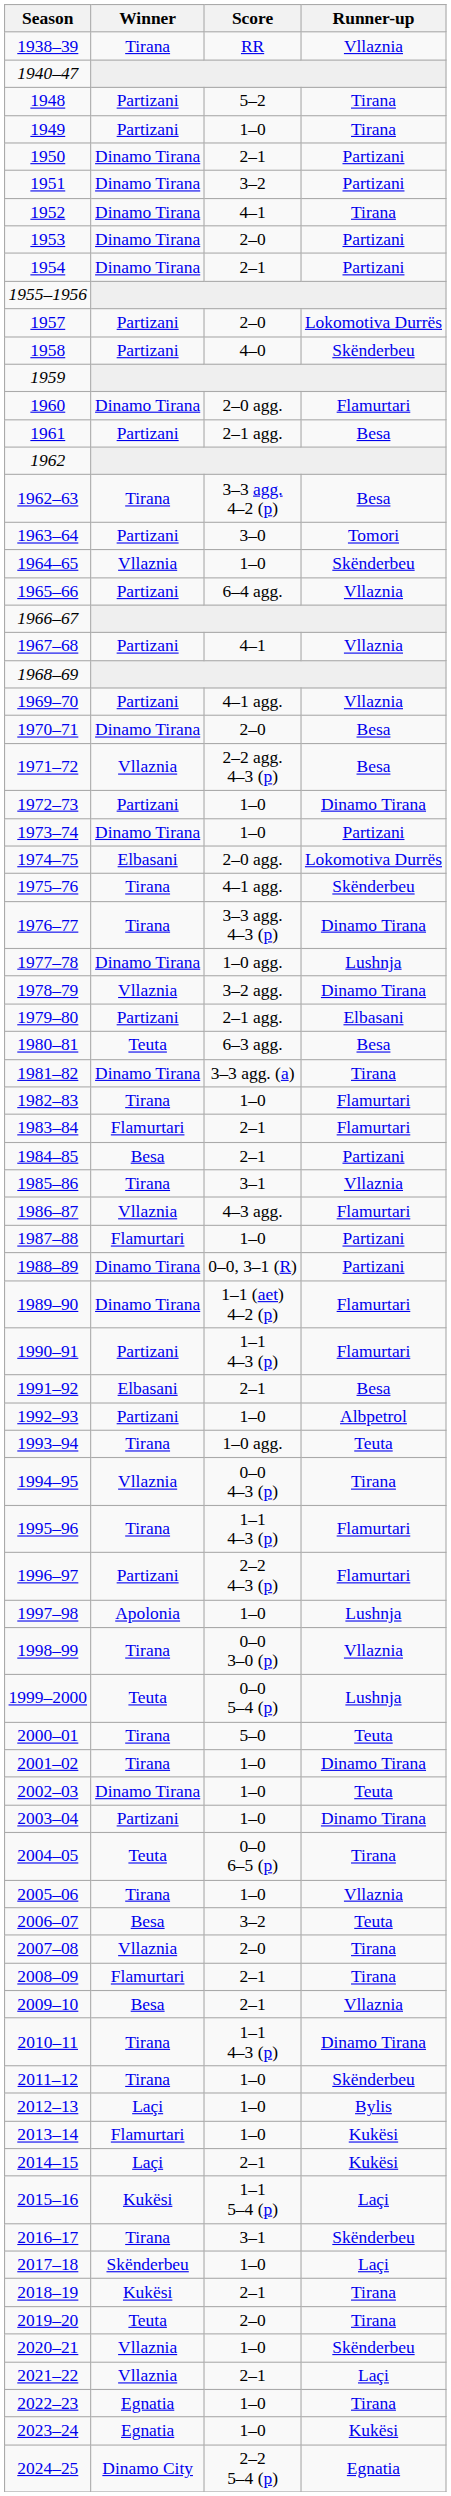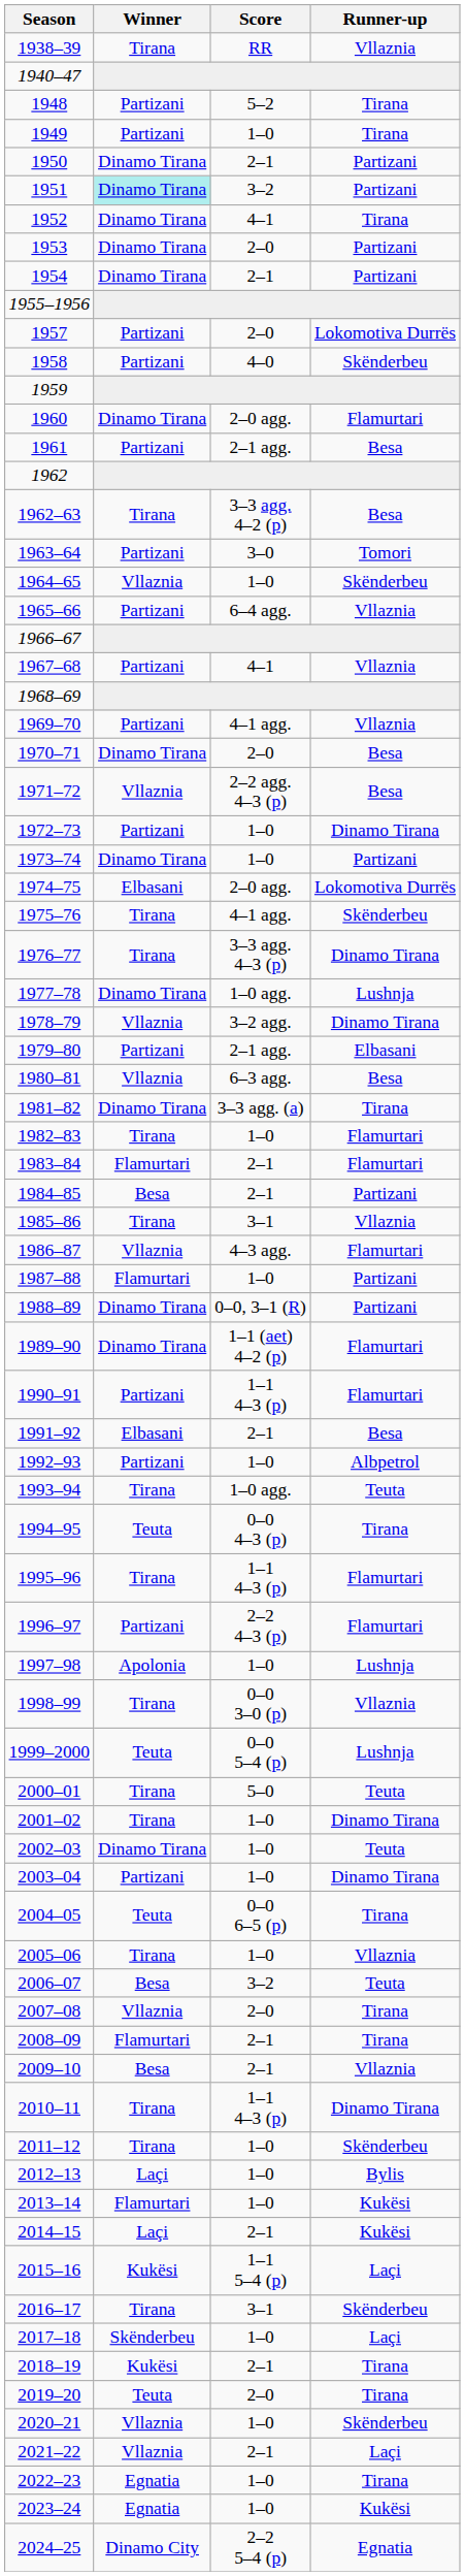1951 | Winner: no background -> paleturquoise background
1980–81 | Winner: Teuta -> Vllaznia
1994–95 | Winner: Vllaznia -> Teuta
